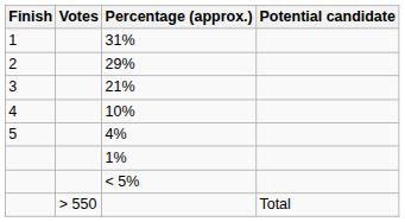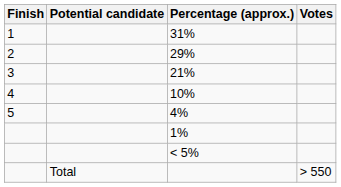columns swapped: Potential candidate <-> Votes
